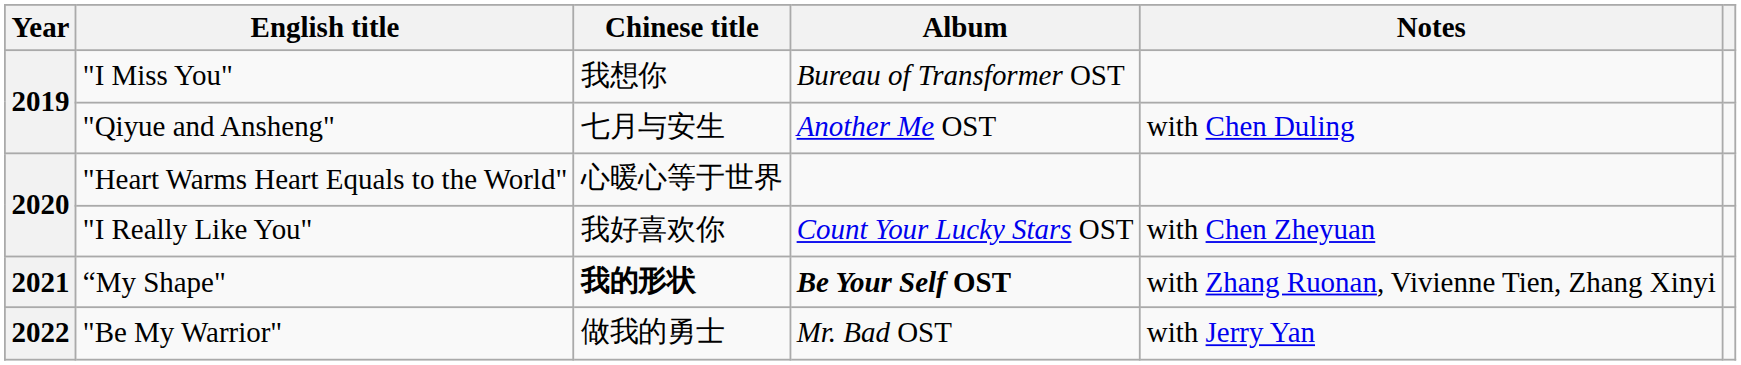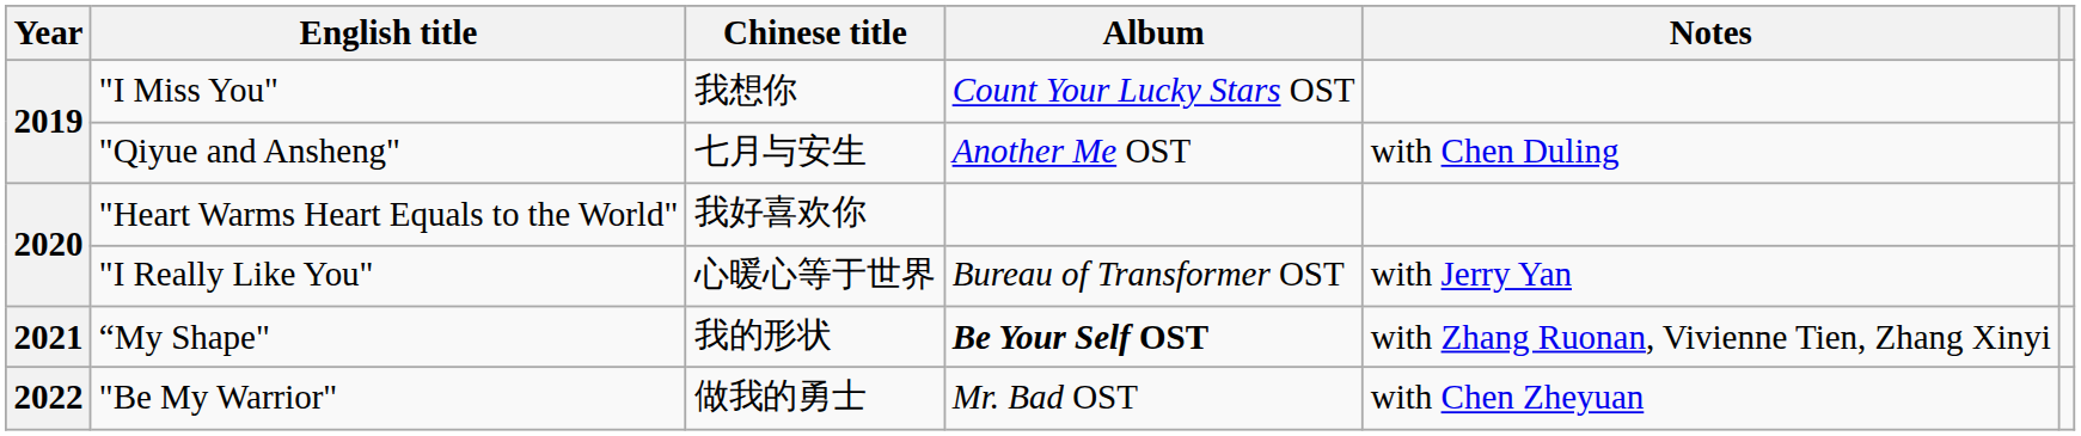"I Miss You" | Album: Bureau of Transformer OST -> Count Your Lucky Stars OST
"Heart Warms Heart Equals to the World" | Chinese title: 心暖心等于世界 -> 我好喜欢你
"I Really Like You" | Chinese title: 我好喜欢你 -> 心暖心等于世界
"I Really Like You" | Album: Count Your Lucky Stars OST -> Bureau of Transformer OST
"I Really Like You" | Notes: with Chen Zheyuan -> with Jerry Yan
“My Shape" | Chinese title: bold -> normal
"Be My Warrior" | Notes: with Jerry Yan -> with Chen Zheyuan
